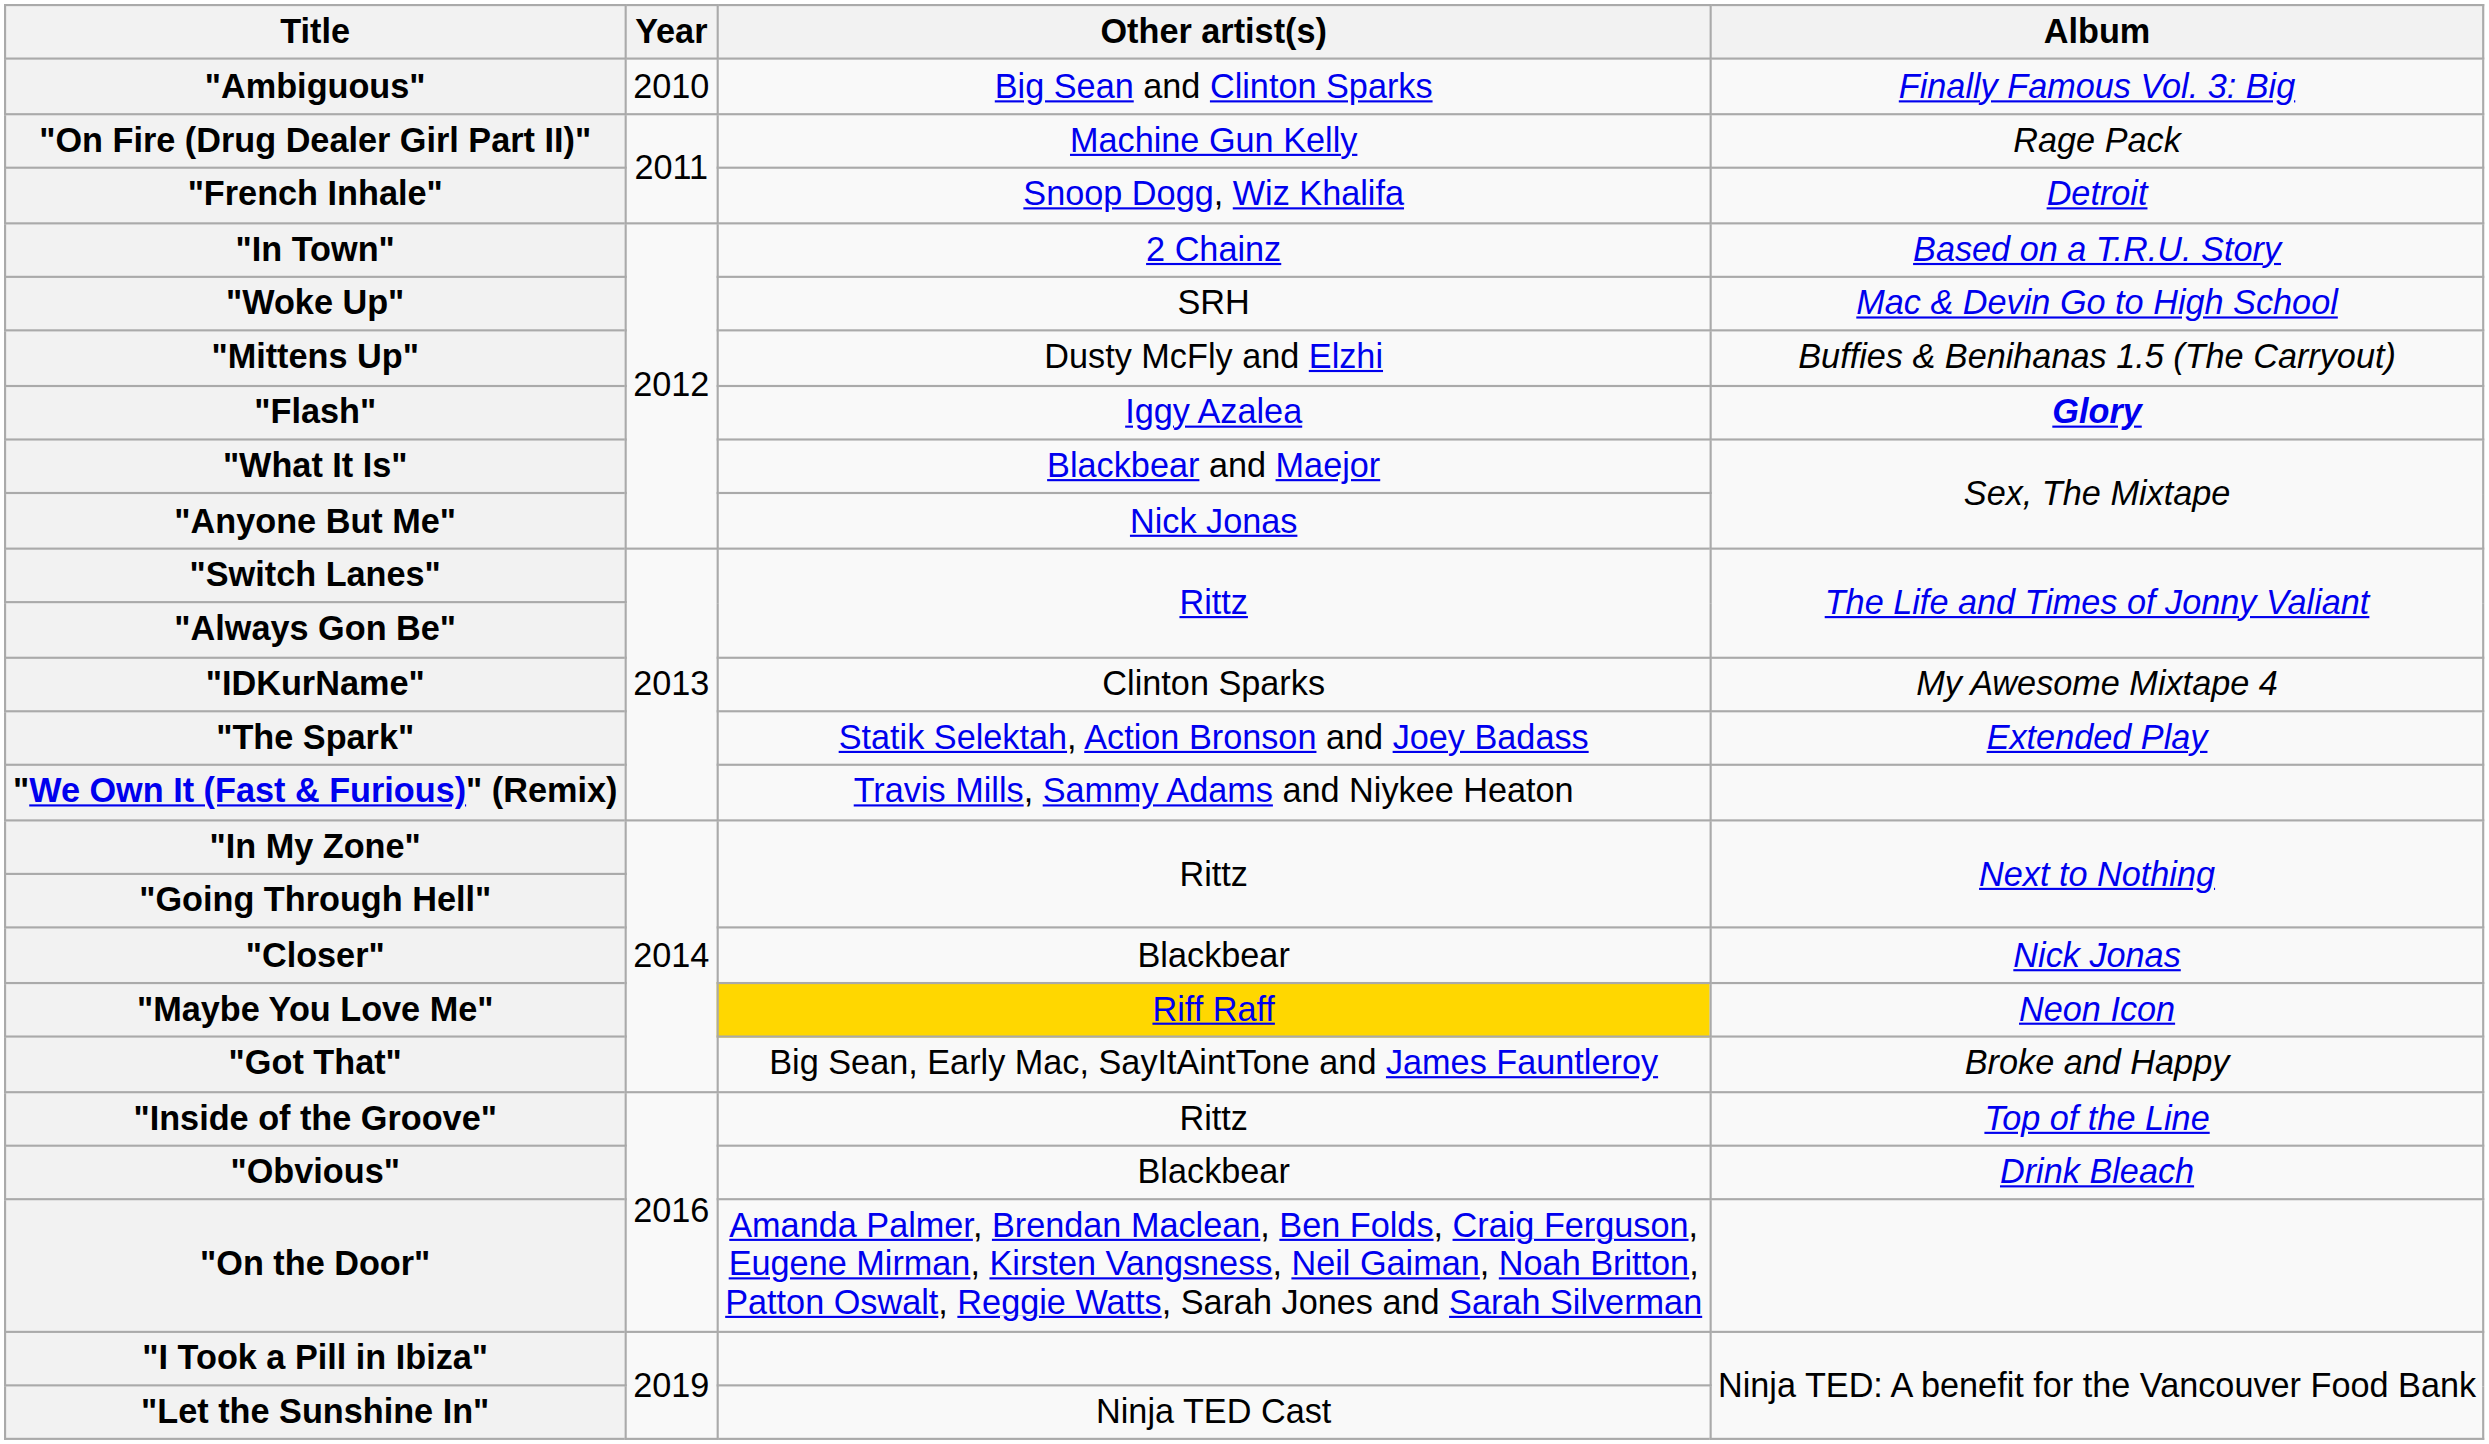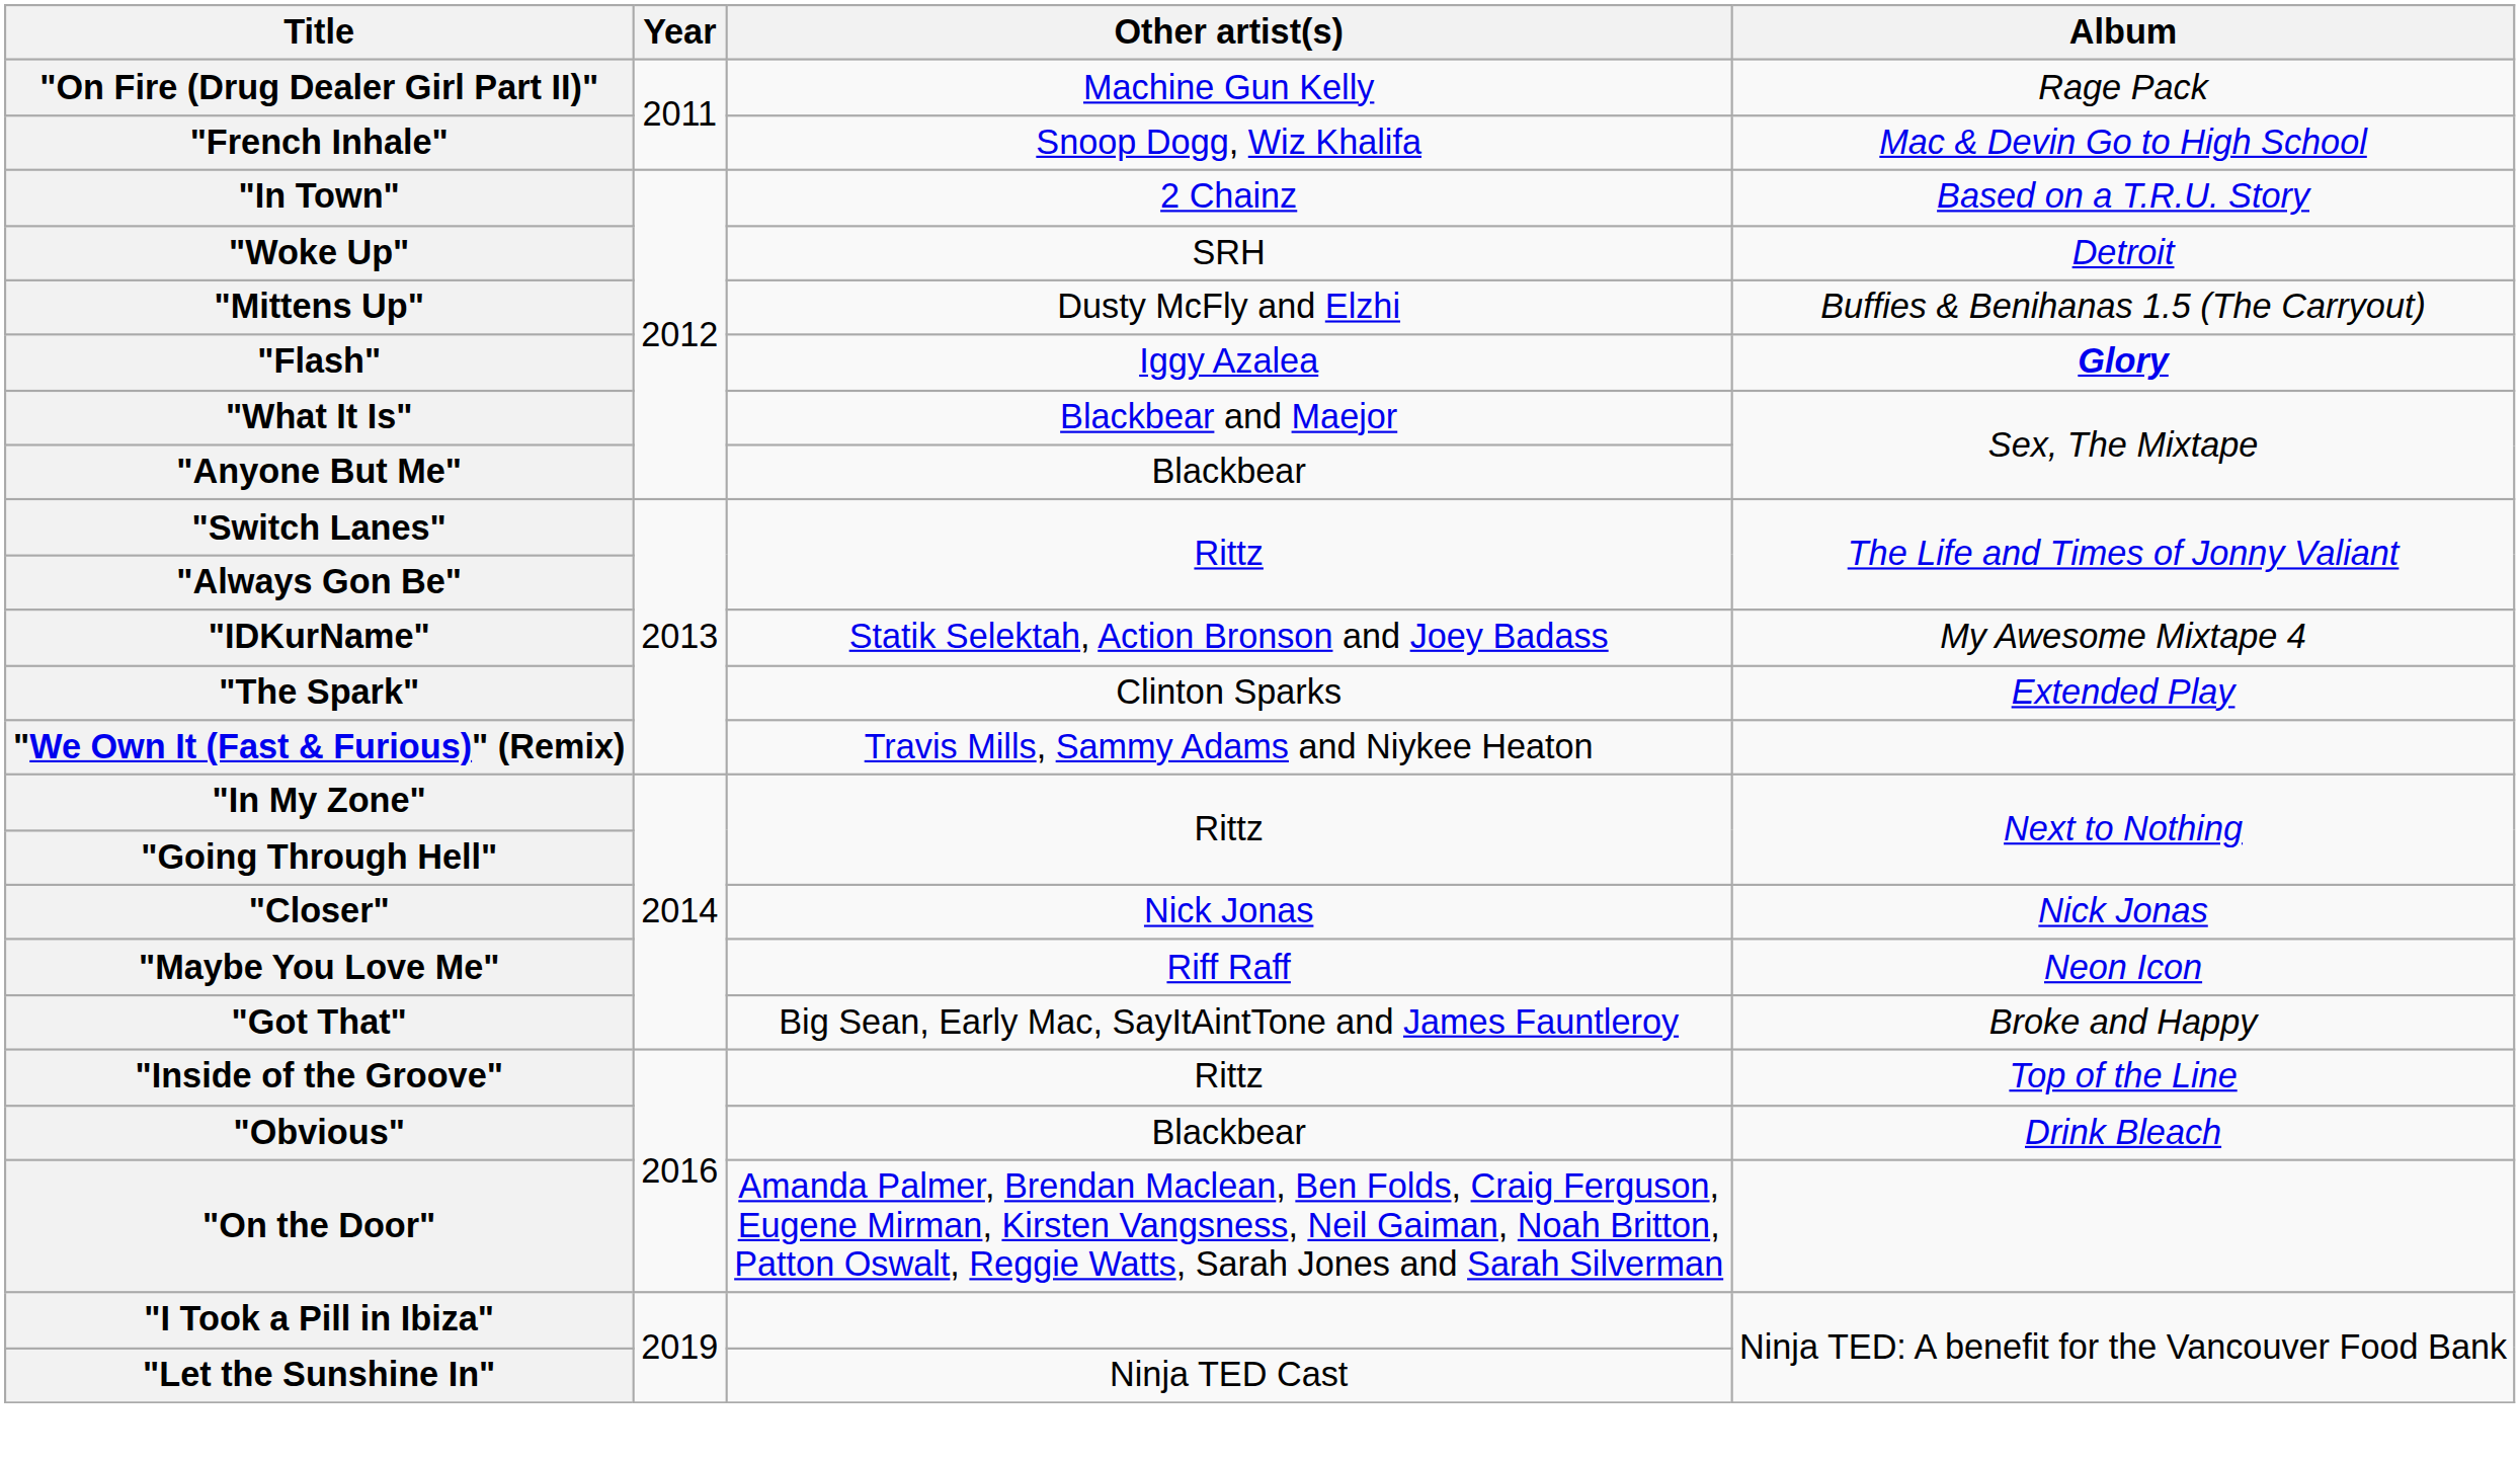- row: "Ambiguous" | 2010 | Big Sean and Clinton Sparks | Finally Famous Vol. 3: Big
"French Inhale" | Album: Detroit -> Mac & Devin Go to High School
"Woke Up" | Album: Mac & Devin Go to High School -> Detroit
"Anyone But Me" | Other artist(s): Nick Jonas -> Blackbear
"IDKurName" | Other artist(s): Clinton Sparks -> Statik Selektah, Action Bronson and Joey Badass
"The Spark" | Other artist(s): Statik Selektah, Action Bronson and Joey Badass -> Clinton Sparks
"Closer" | Other artist(s): Blackbear -> Nick Jonas
"Maybe You Love Me" | Other artist(s): gold background -> no background
